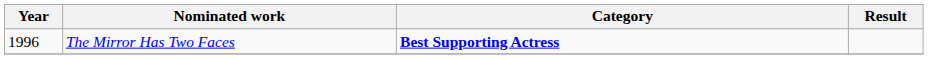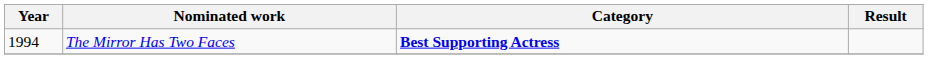The Mirror Has Two Faces | Year: 1996 -> 1994
